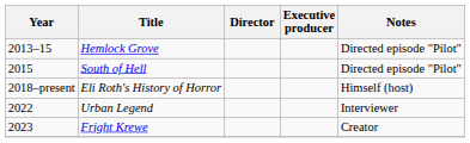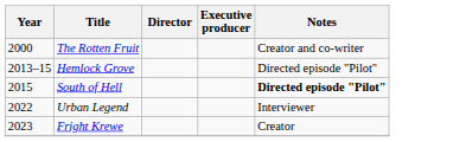+ row: 2000 | The Rotten Fruit | Creator and co-writer
South of Hell | Notes: normal -> bold
- row: 2018–present | Eli Roth's History of Horror | Himself (host)
